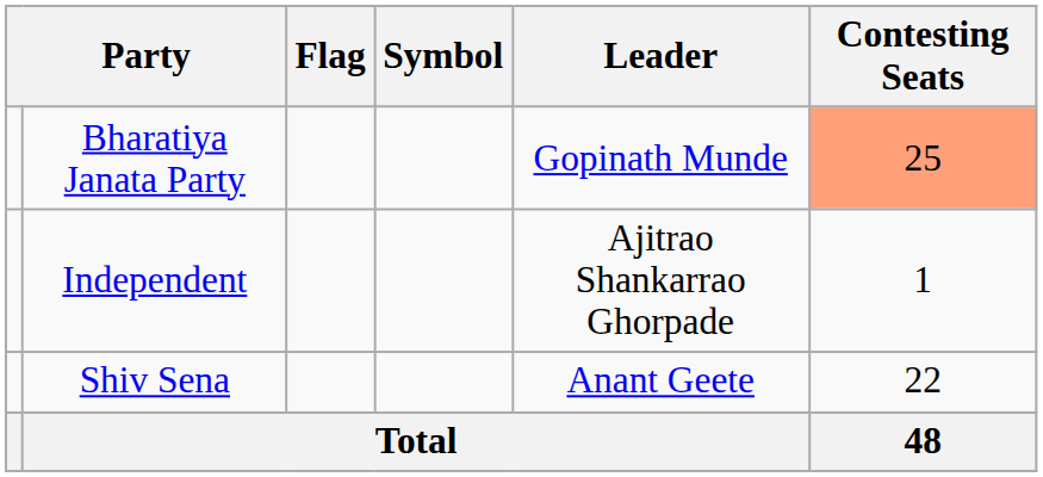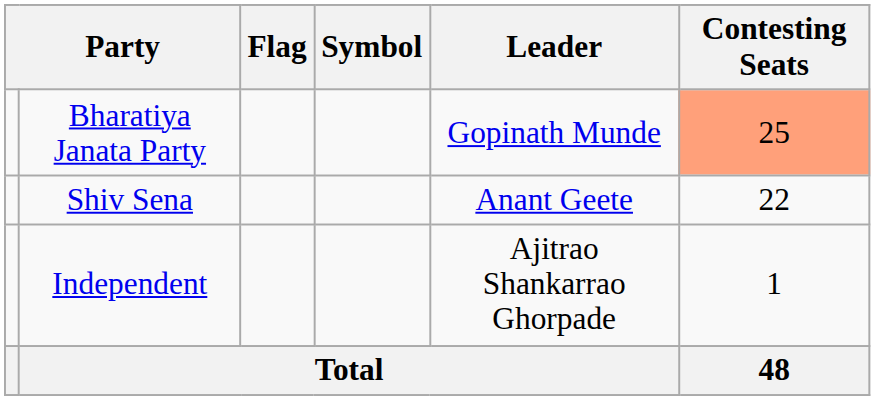rows swapped: Shiv Sena <-> Independent
